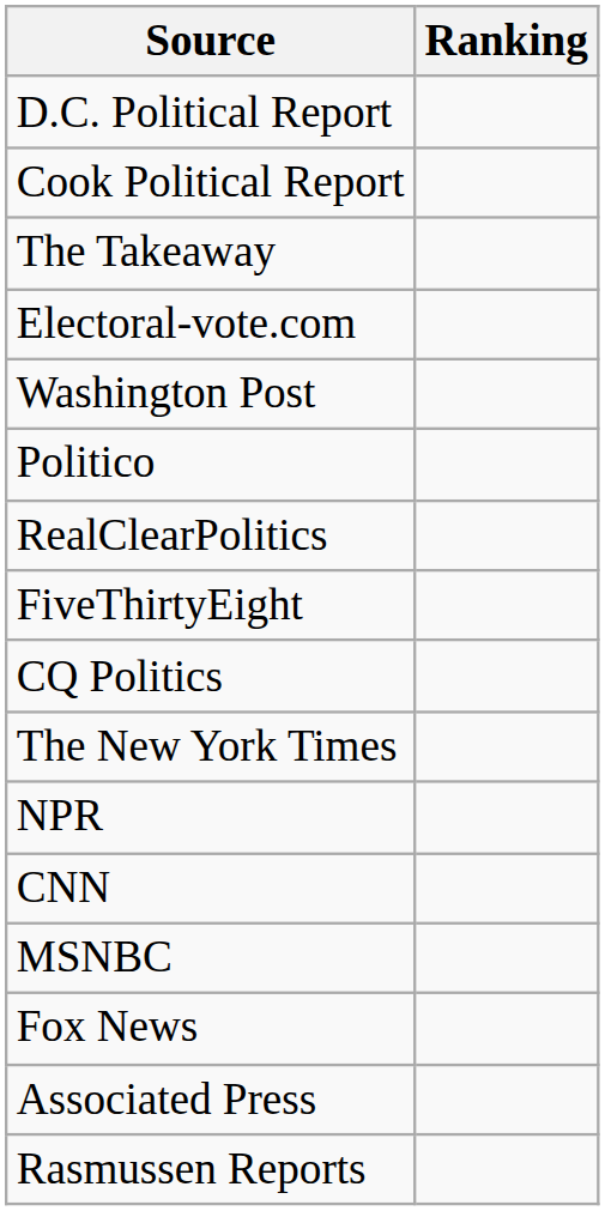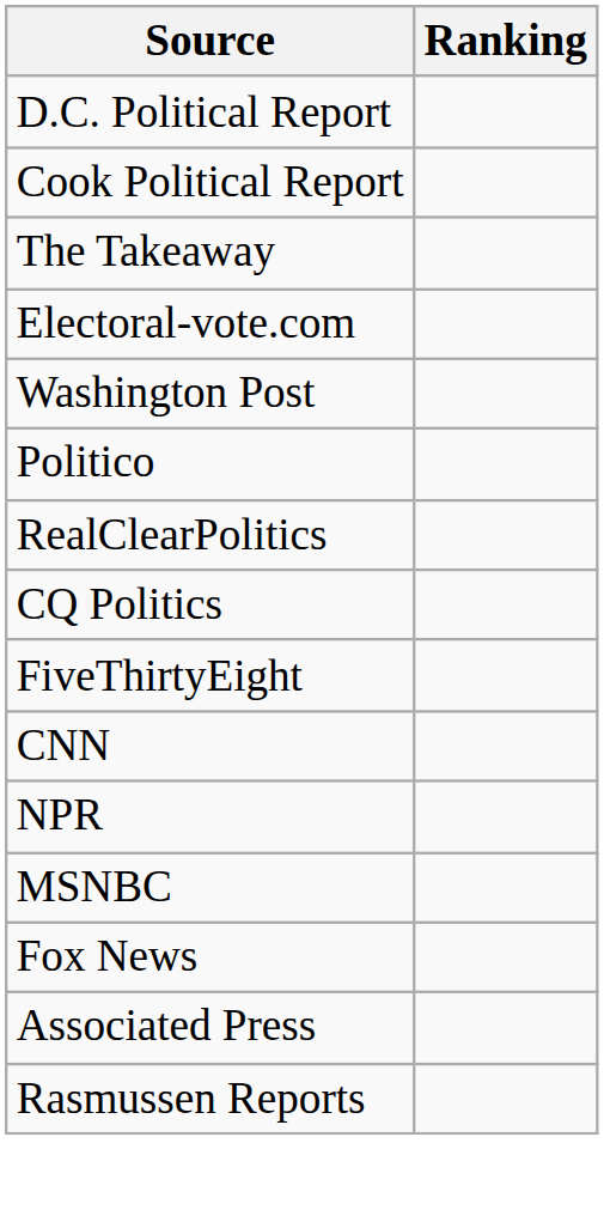rows swapped: FiveThirtyEight <-> CQ Politics
- row: The New York Times
rows swapped: CNN <-> NPR
